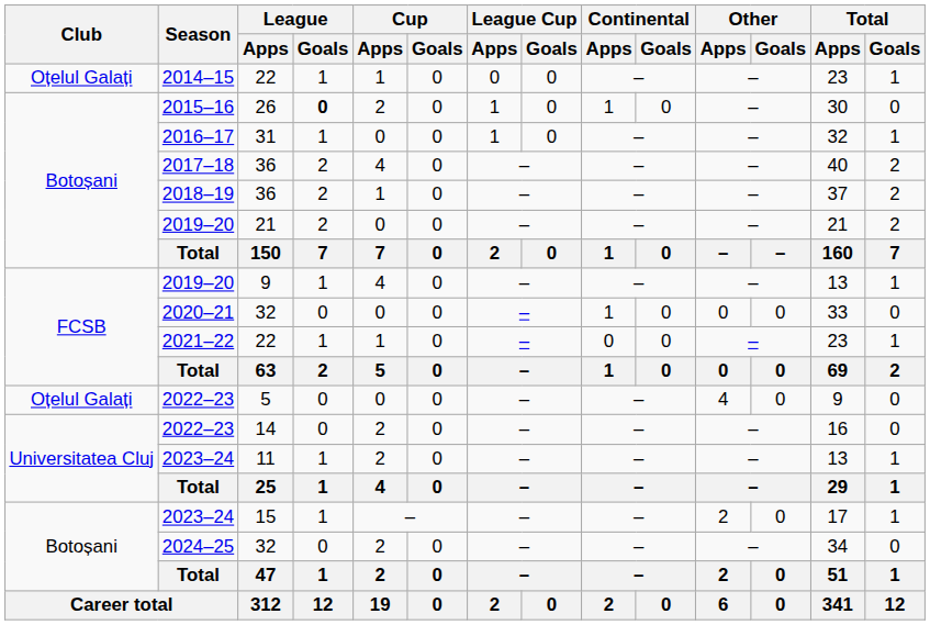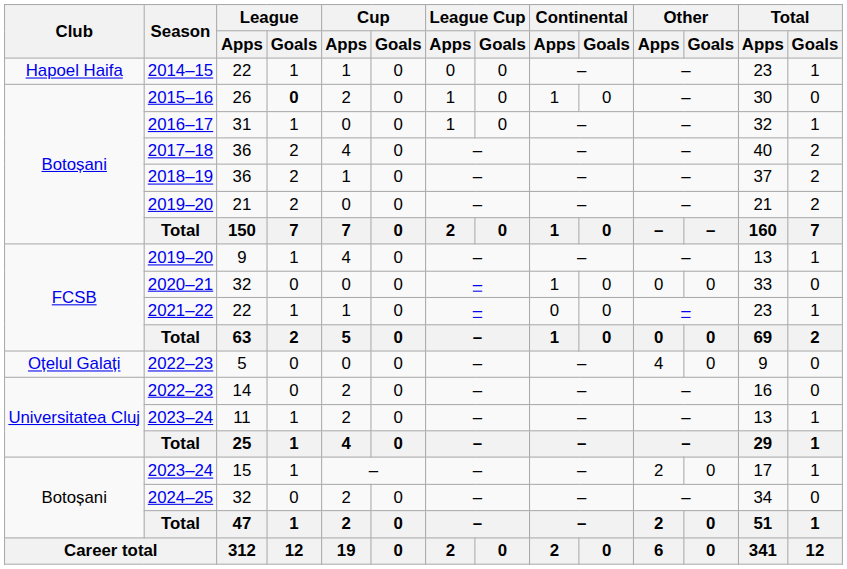2014–15 | Club: Oțelul Galați -> Hapoel Haifa
